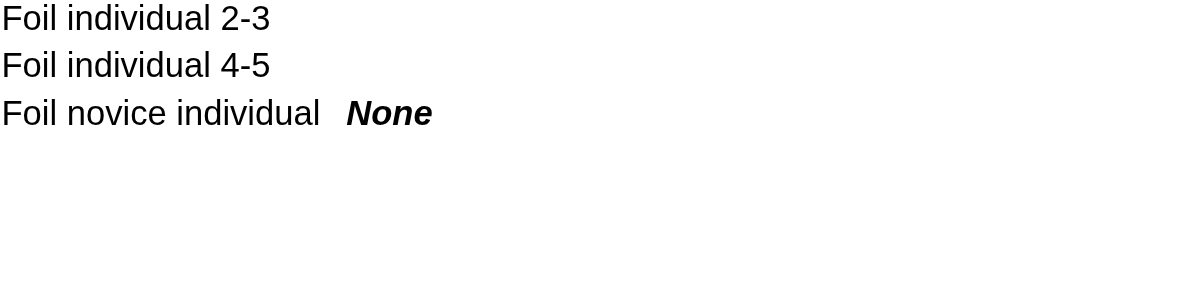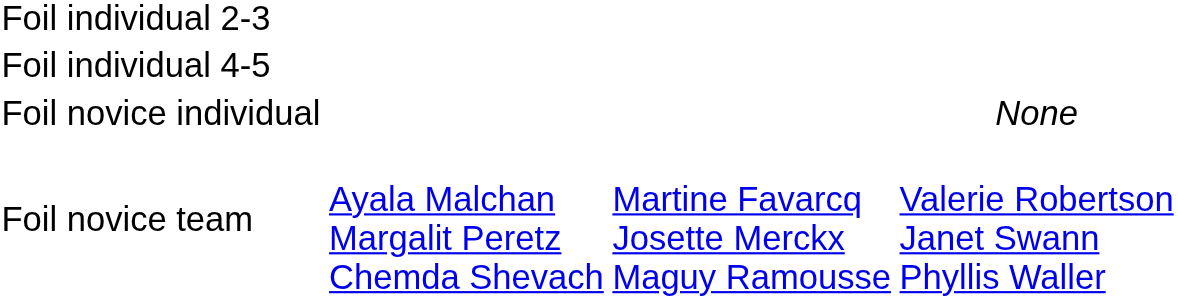Foil novice individual | column 4: bold -> normal
+ row: Foil novice team | Ayala Malchan Margalit Peretz Chemda Shevach | Martine Favarcq Josette Merckx Maguy Ramousse | Valerie Robertson Janet Swann Phyllis Waller
